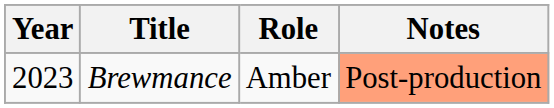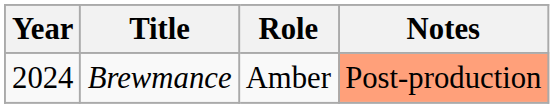Brewmance | Year: 2023 -> 2024
